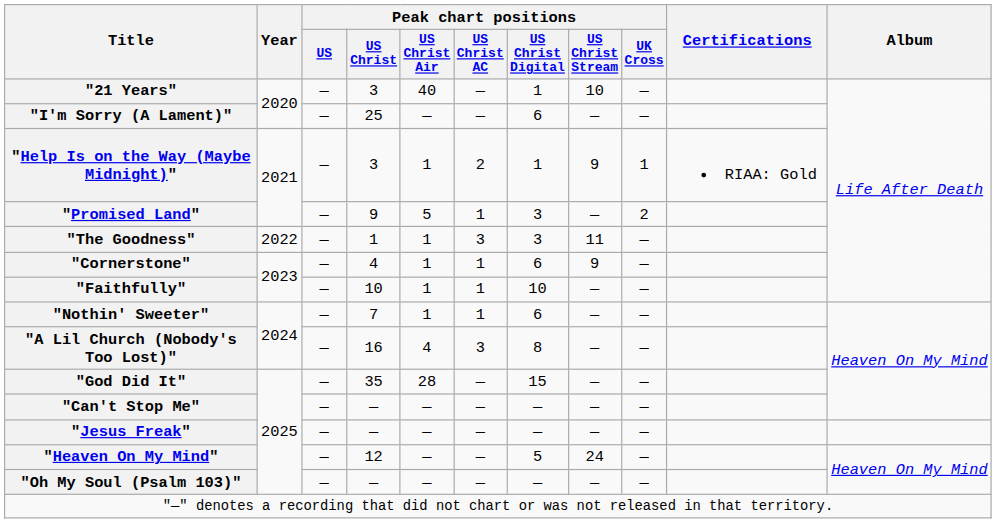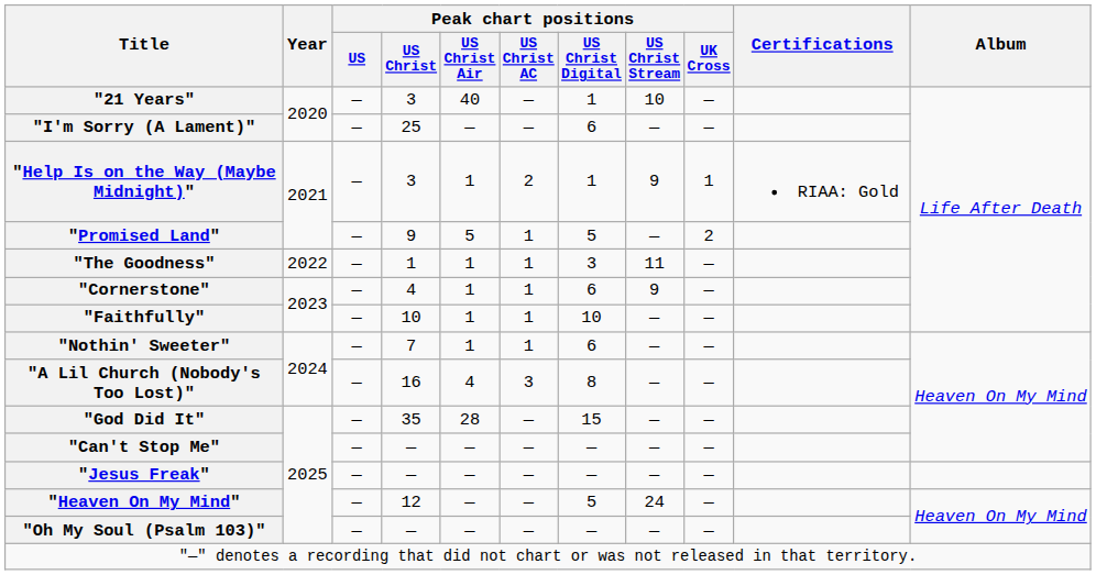"Promised Land" | Peak chart positions / US Christ Digital: 3 -> 5
"The Goodness" | Peak chart positions / US Christ AC: 3 -> 1
